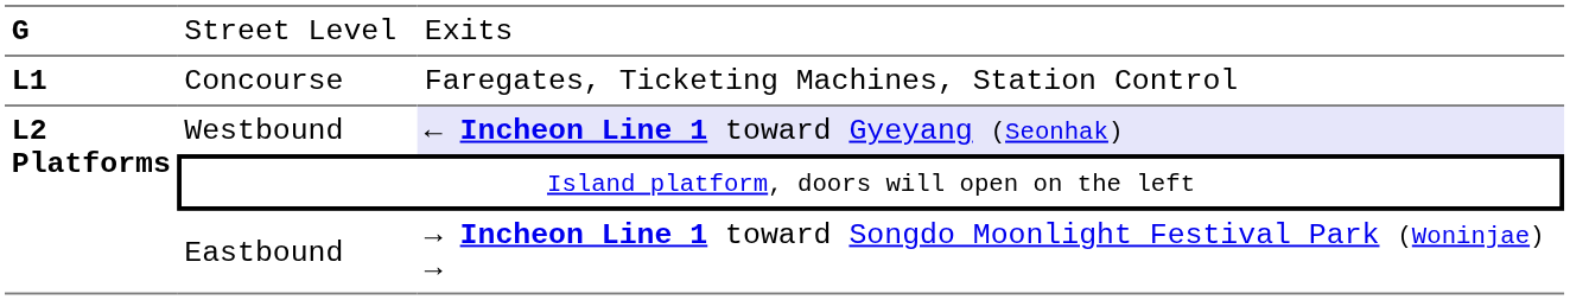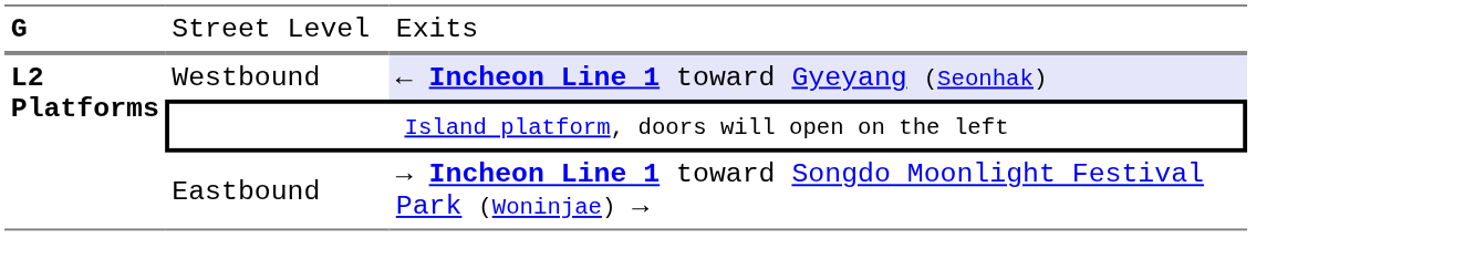- row: L1 | Concourse | Faregates, Ticketing Machines, Station Control
